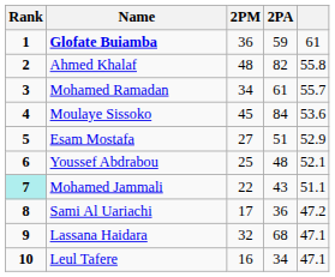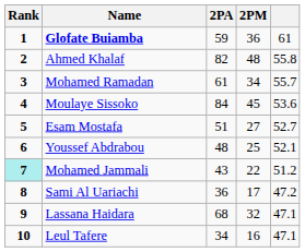columns swapped: 2PA <-> 2PM
Esam Mostafa | column 5: 52.9 -> 52.7
Mohamed Jammali | column 5: 51.1 -> 51.2
